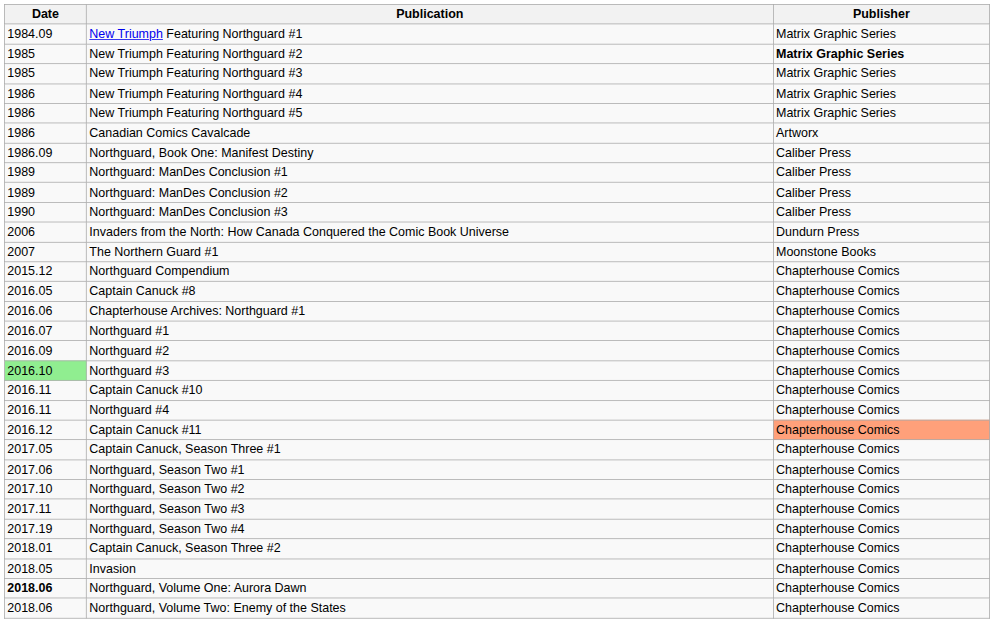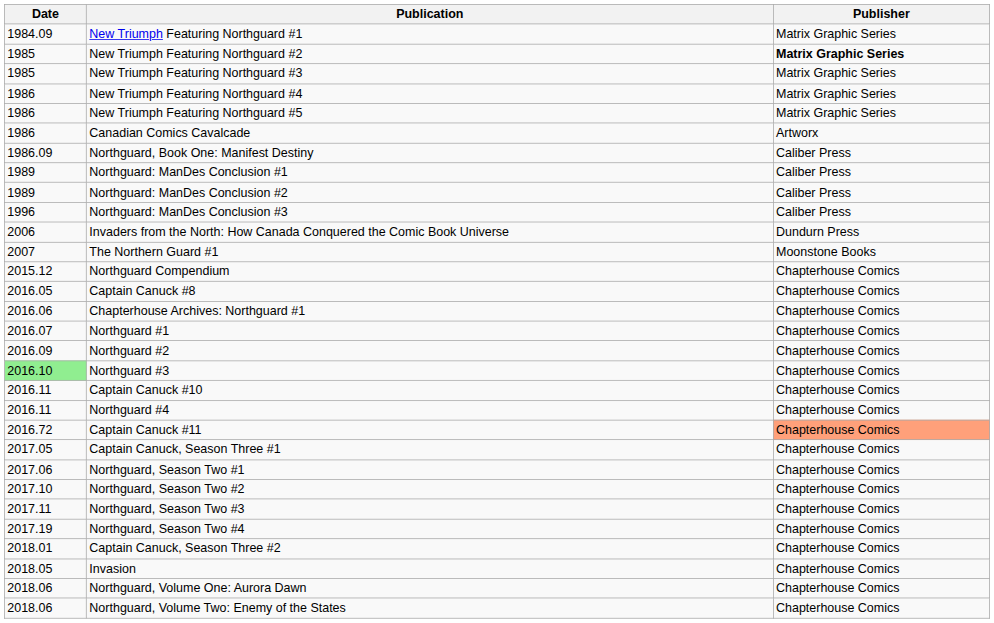Northguard: ManDes Conclusion #3 | Date: 1990 -> 1996
Captain Canuck #11 | Date: 2016.12 -> 2016.72
Northguard, Volume One: Aurora Dawn | Date: bold -> normal
